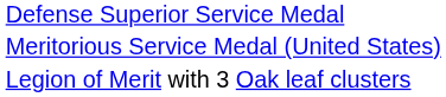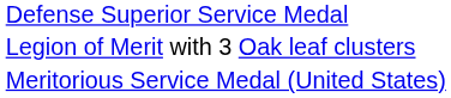rows swapped: Legion of Merit with 3 Oak leaf clusters <-> Meritorious Service Medal (United States)
